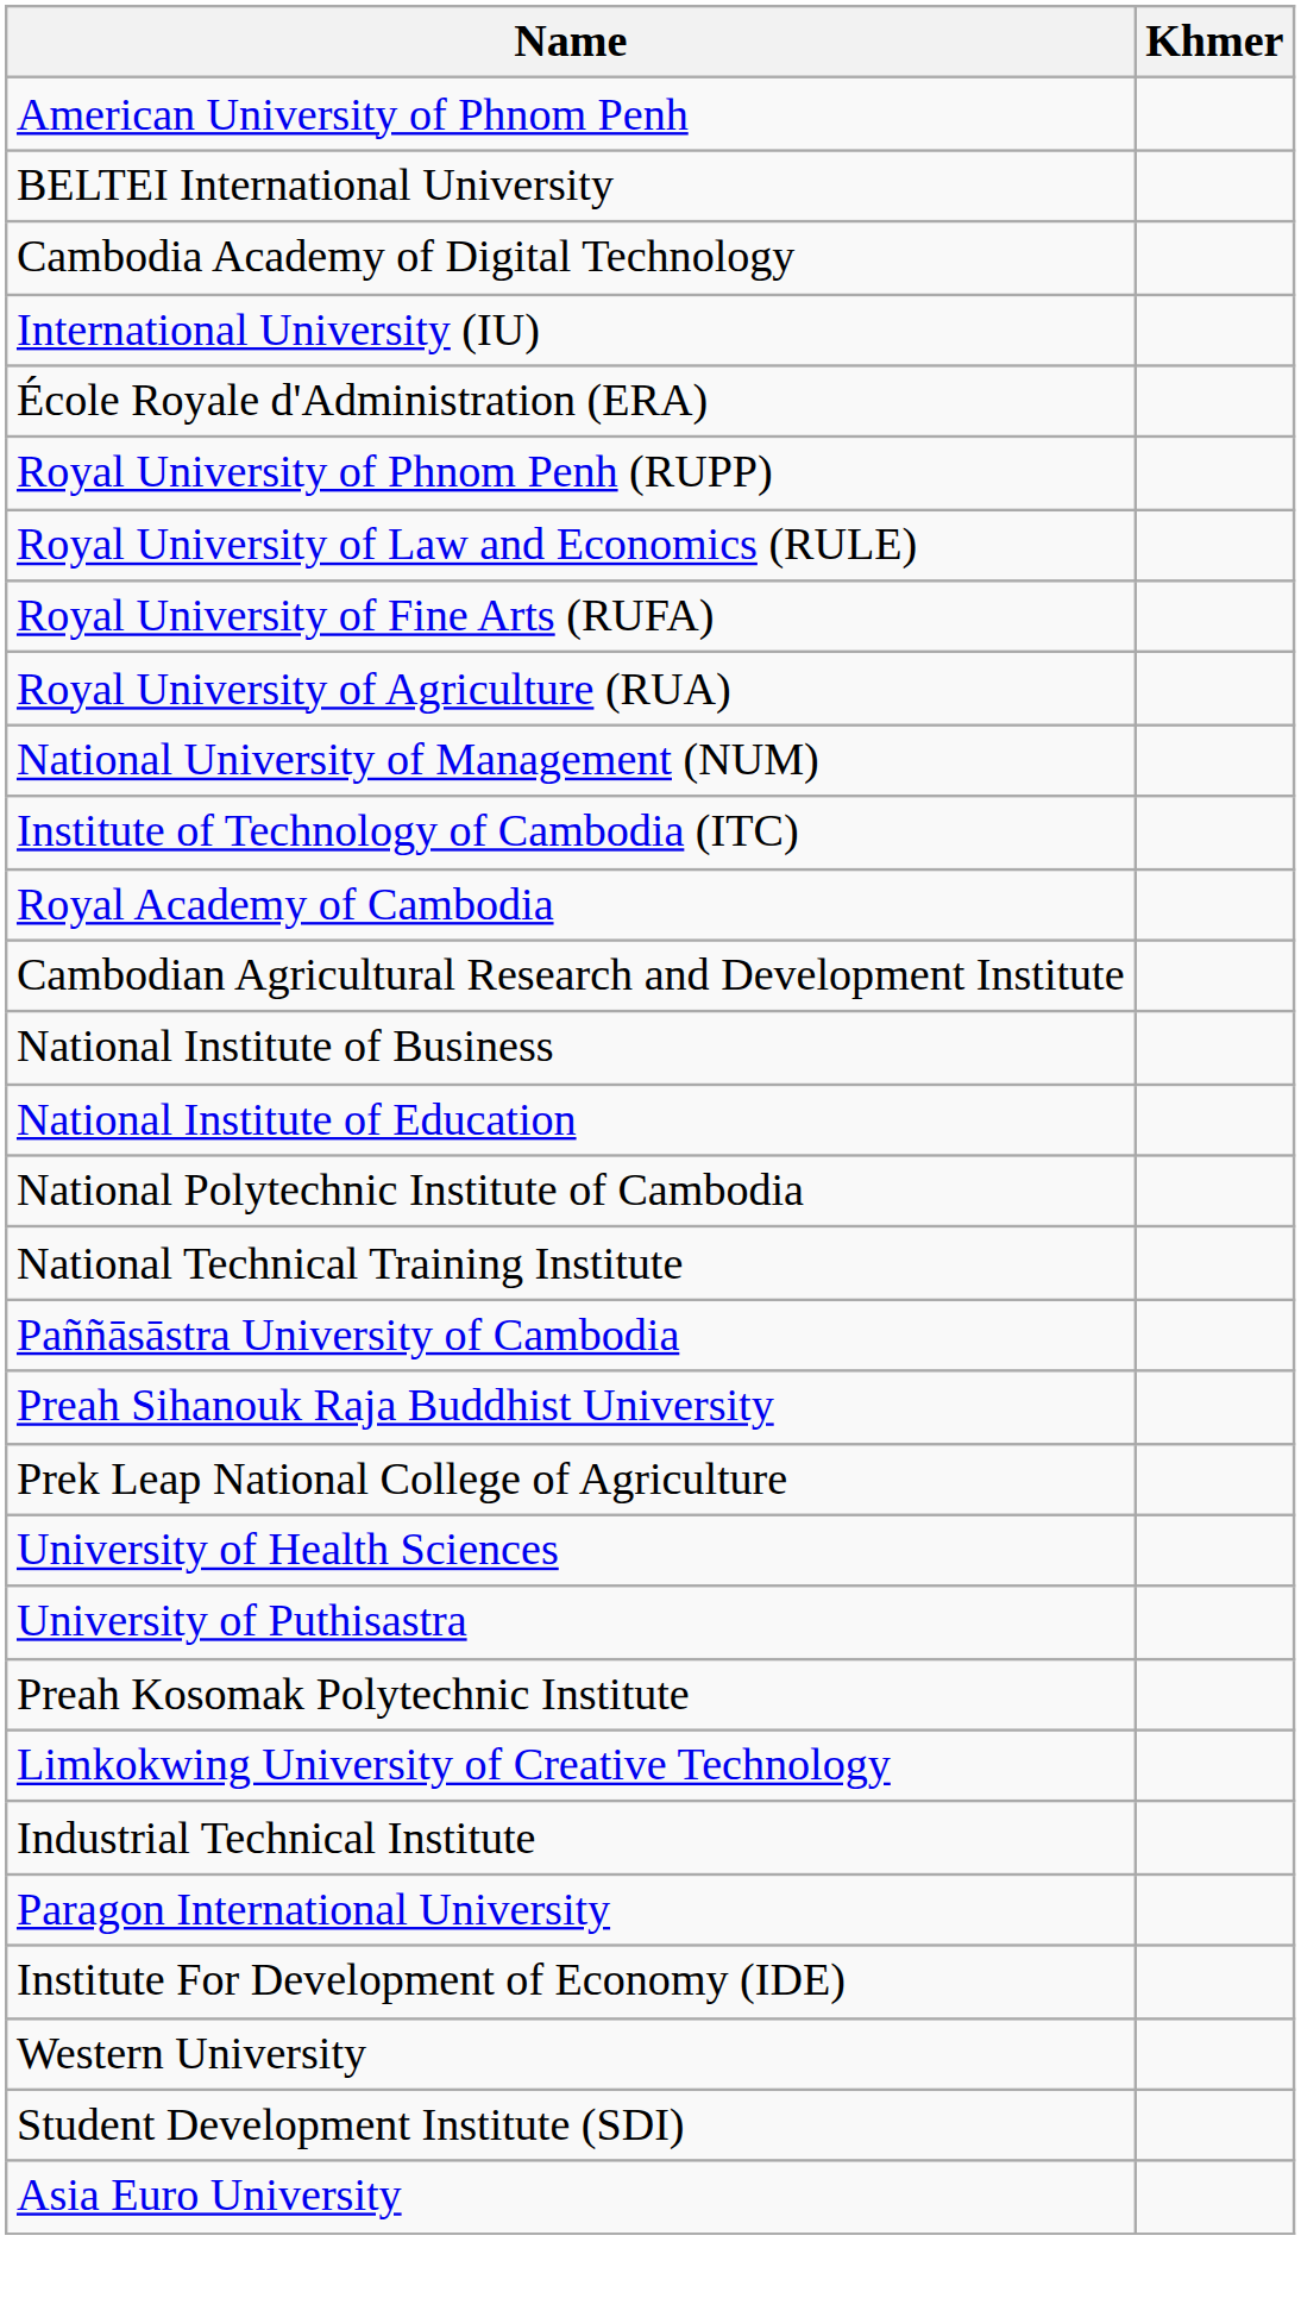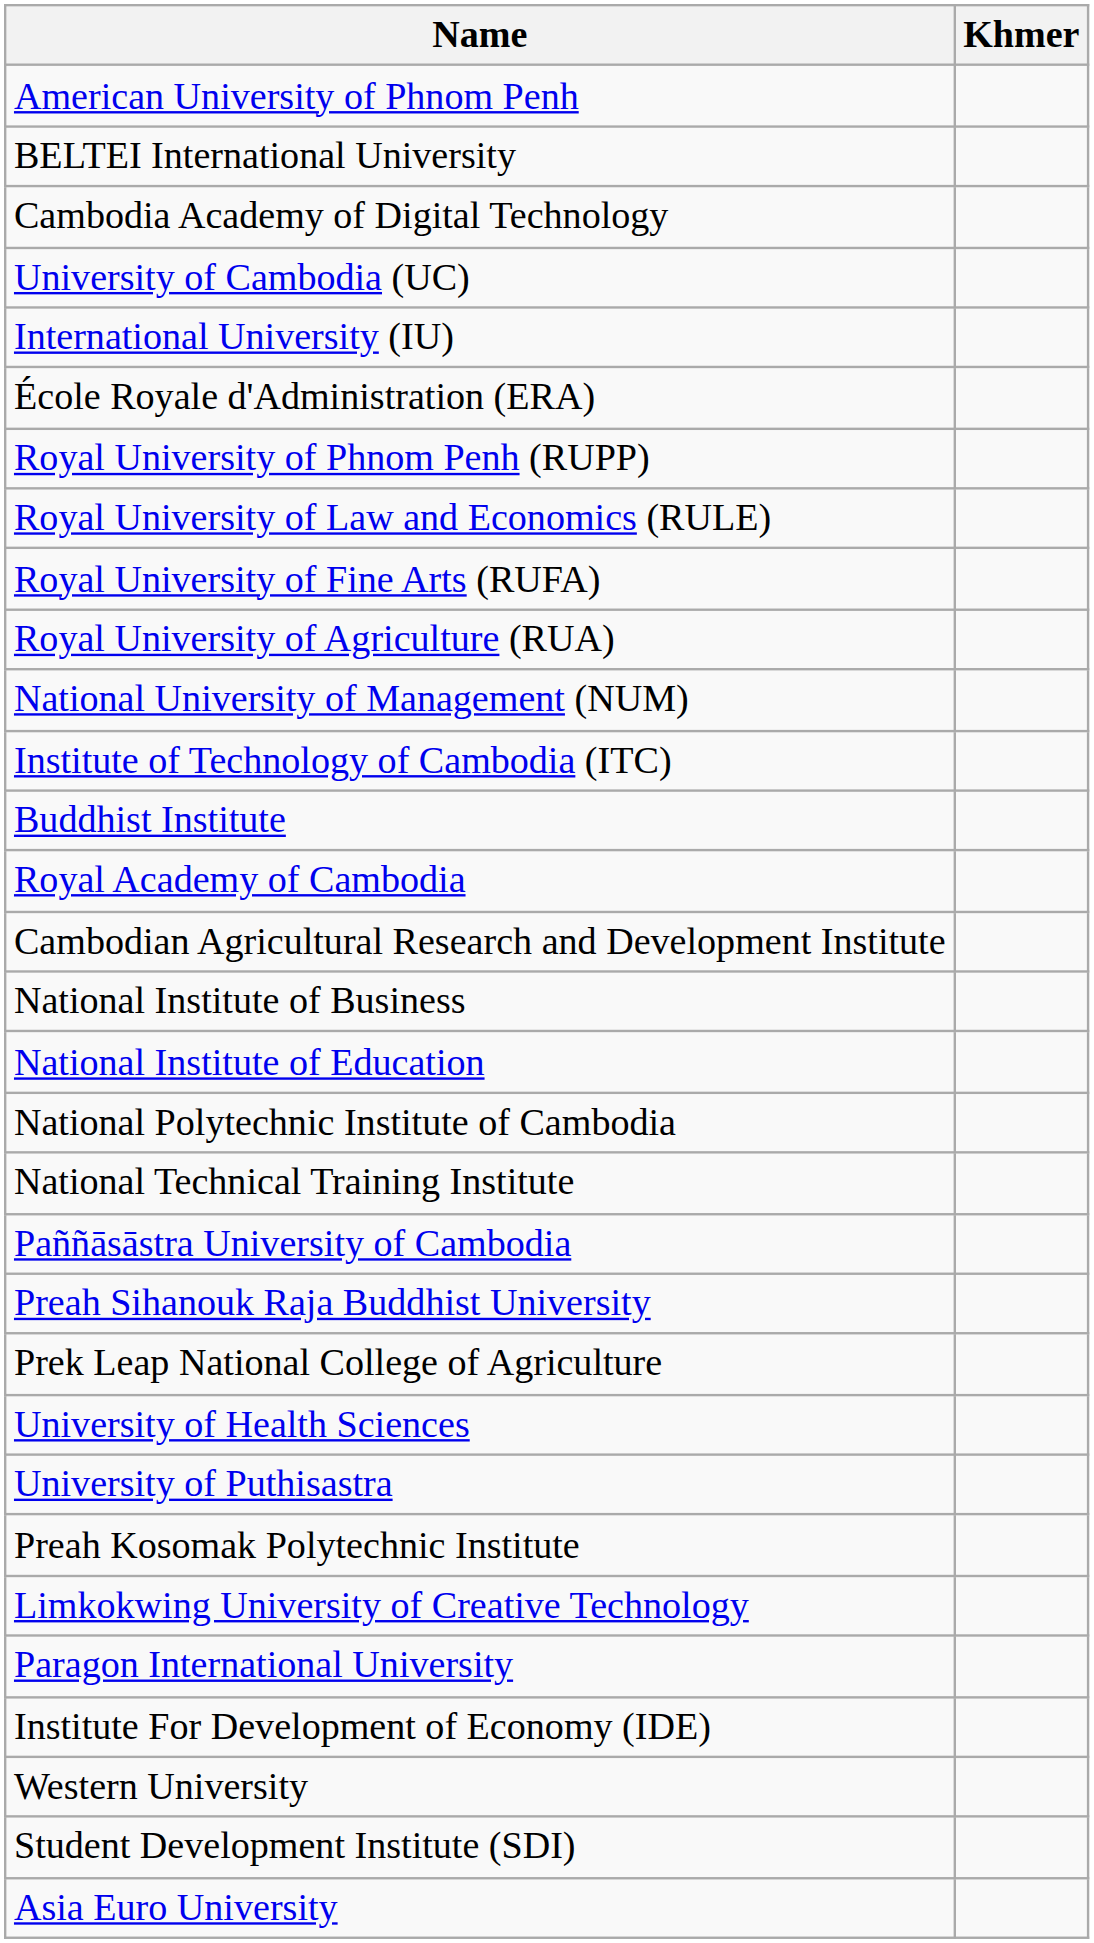+ row: University of Cambodia (UC)
+ row: Buddhist Institute
- row: Industrial Technical Institute
